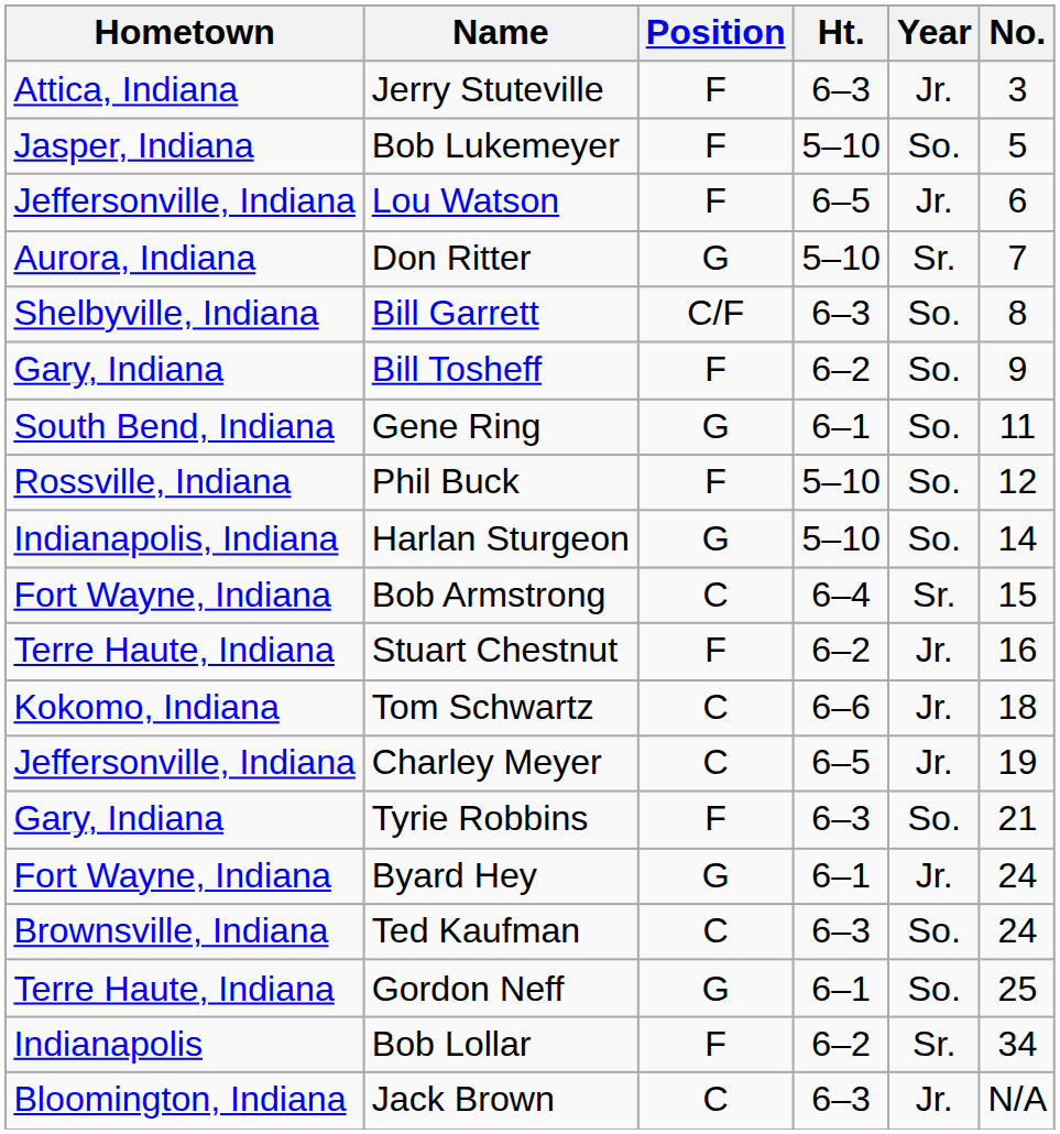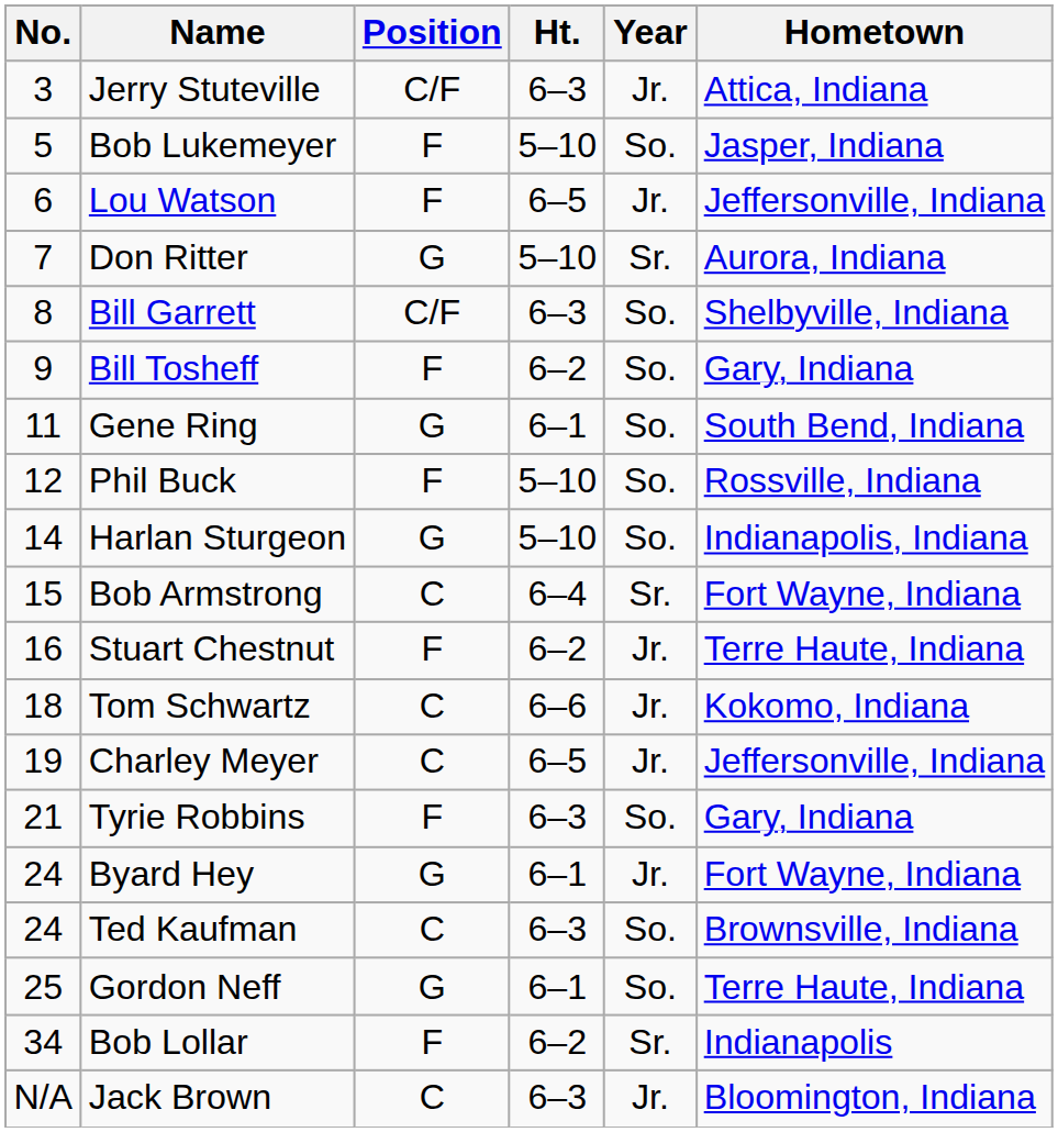columns swapped: No. <-> Hometown
Jerry Stuteville | Position: F -> C/F
